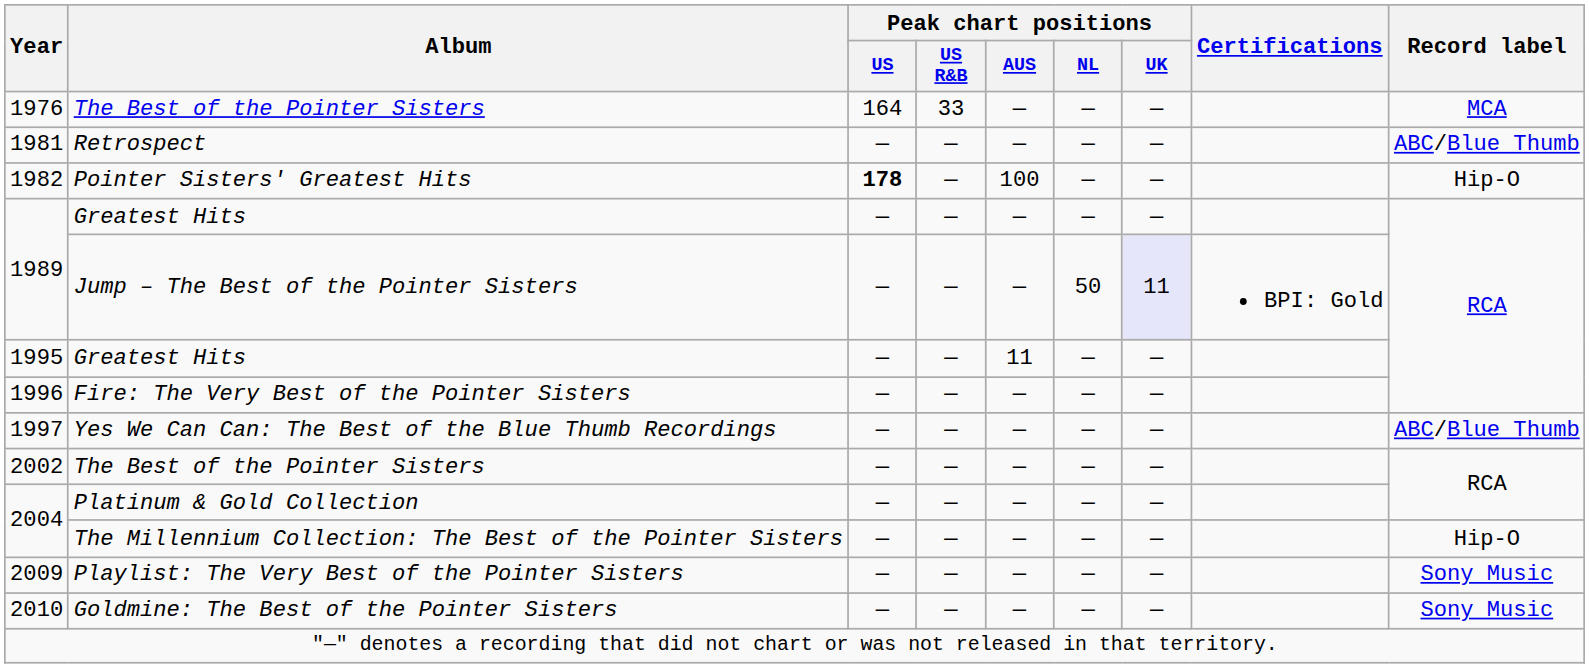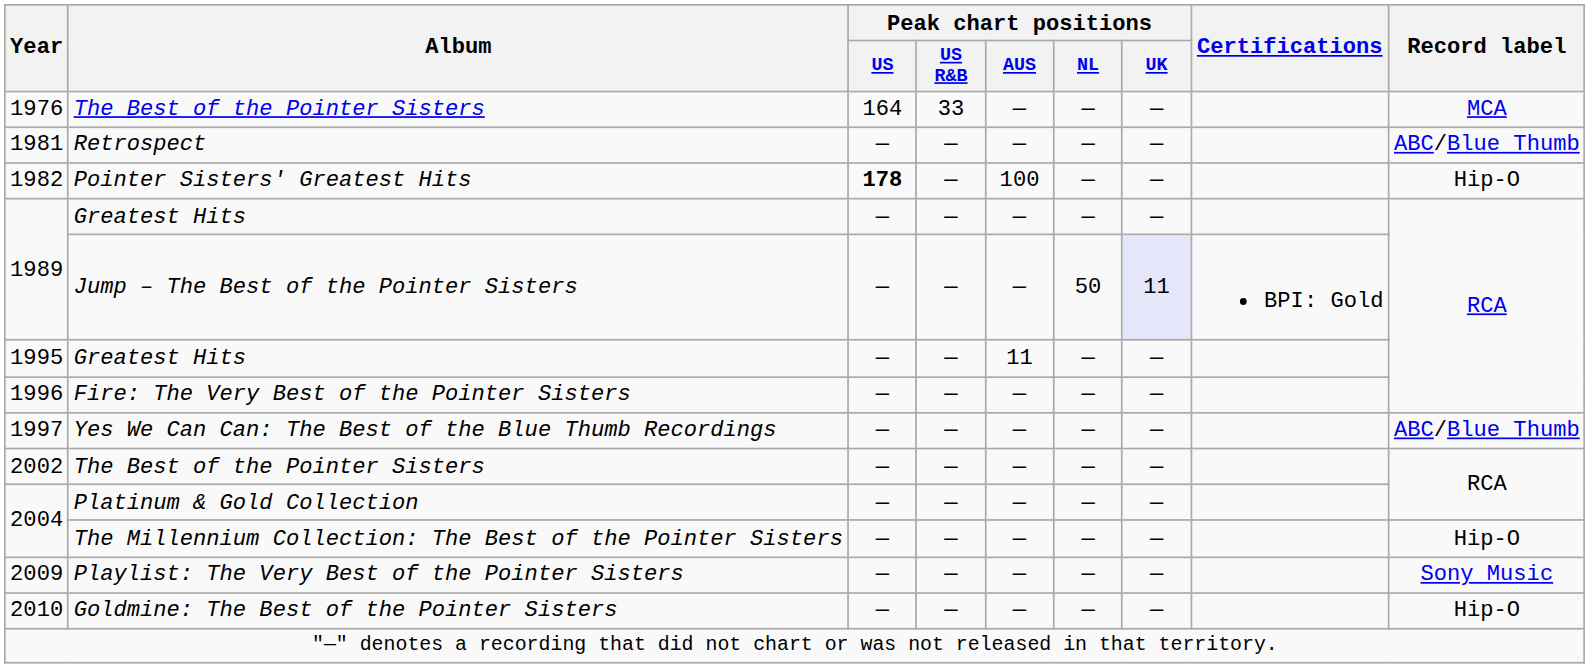2010 | Record label: Sony Music -> Hip-O
